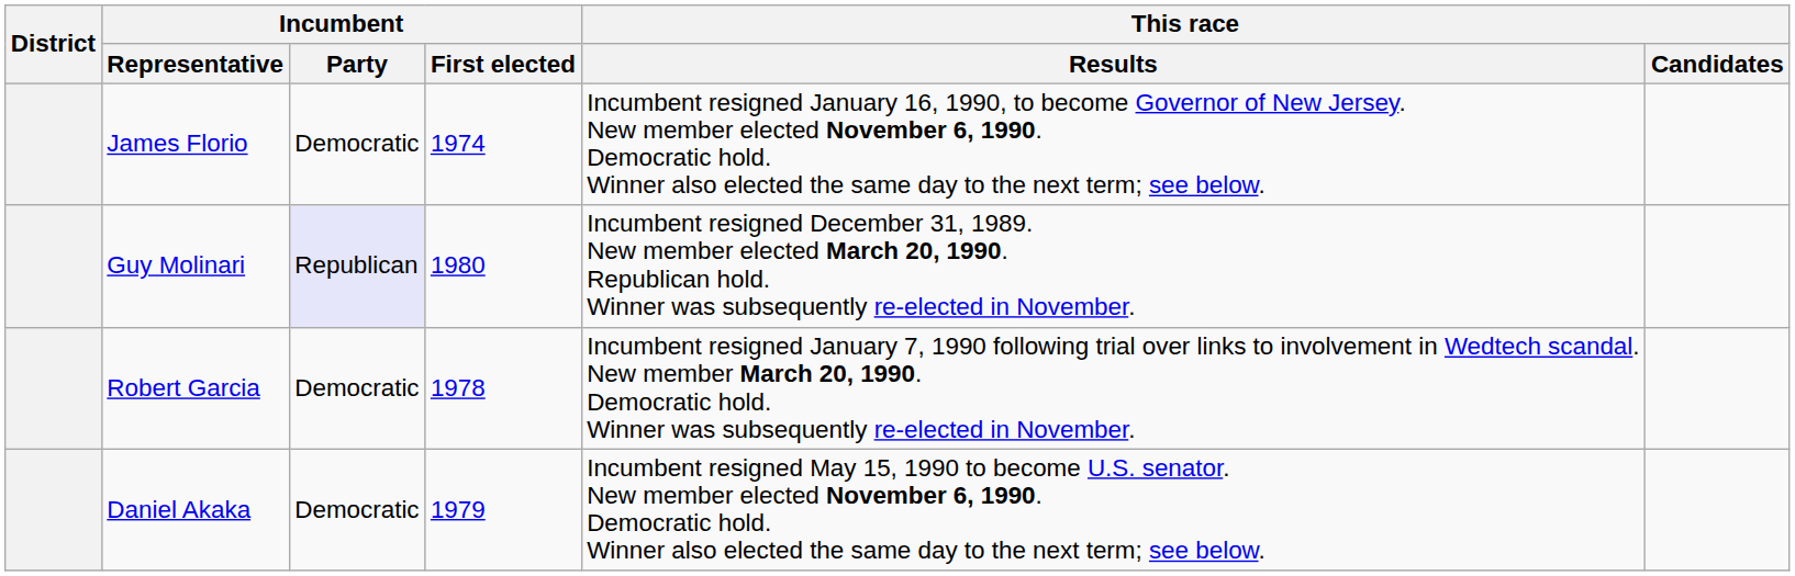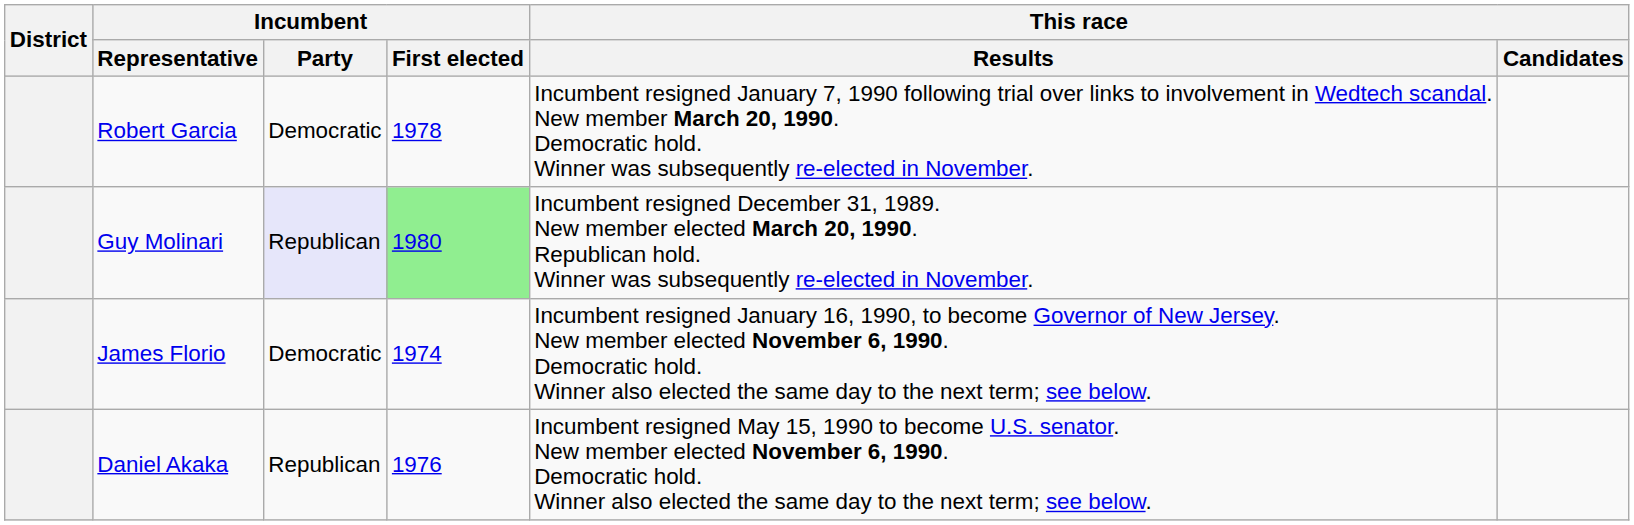rows swapped: Robert Garcia <-> James Florio
Guy Molinari | Incumbent / First elected: no background -> lightgreen background
Daniel Akaka | Incumbent / Party: Democratic -> Republican
Daniel Akaka | Incumbent / First elected: 1979 -> 1976
